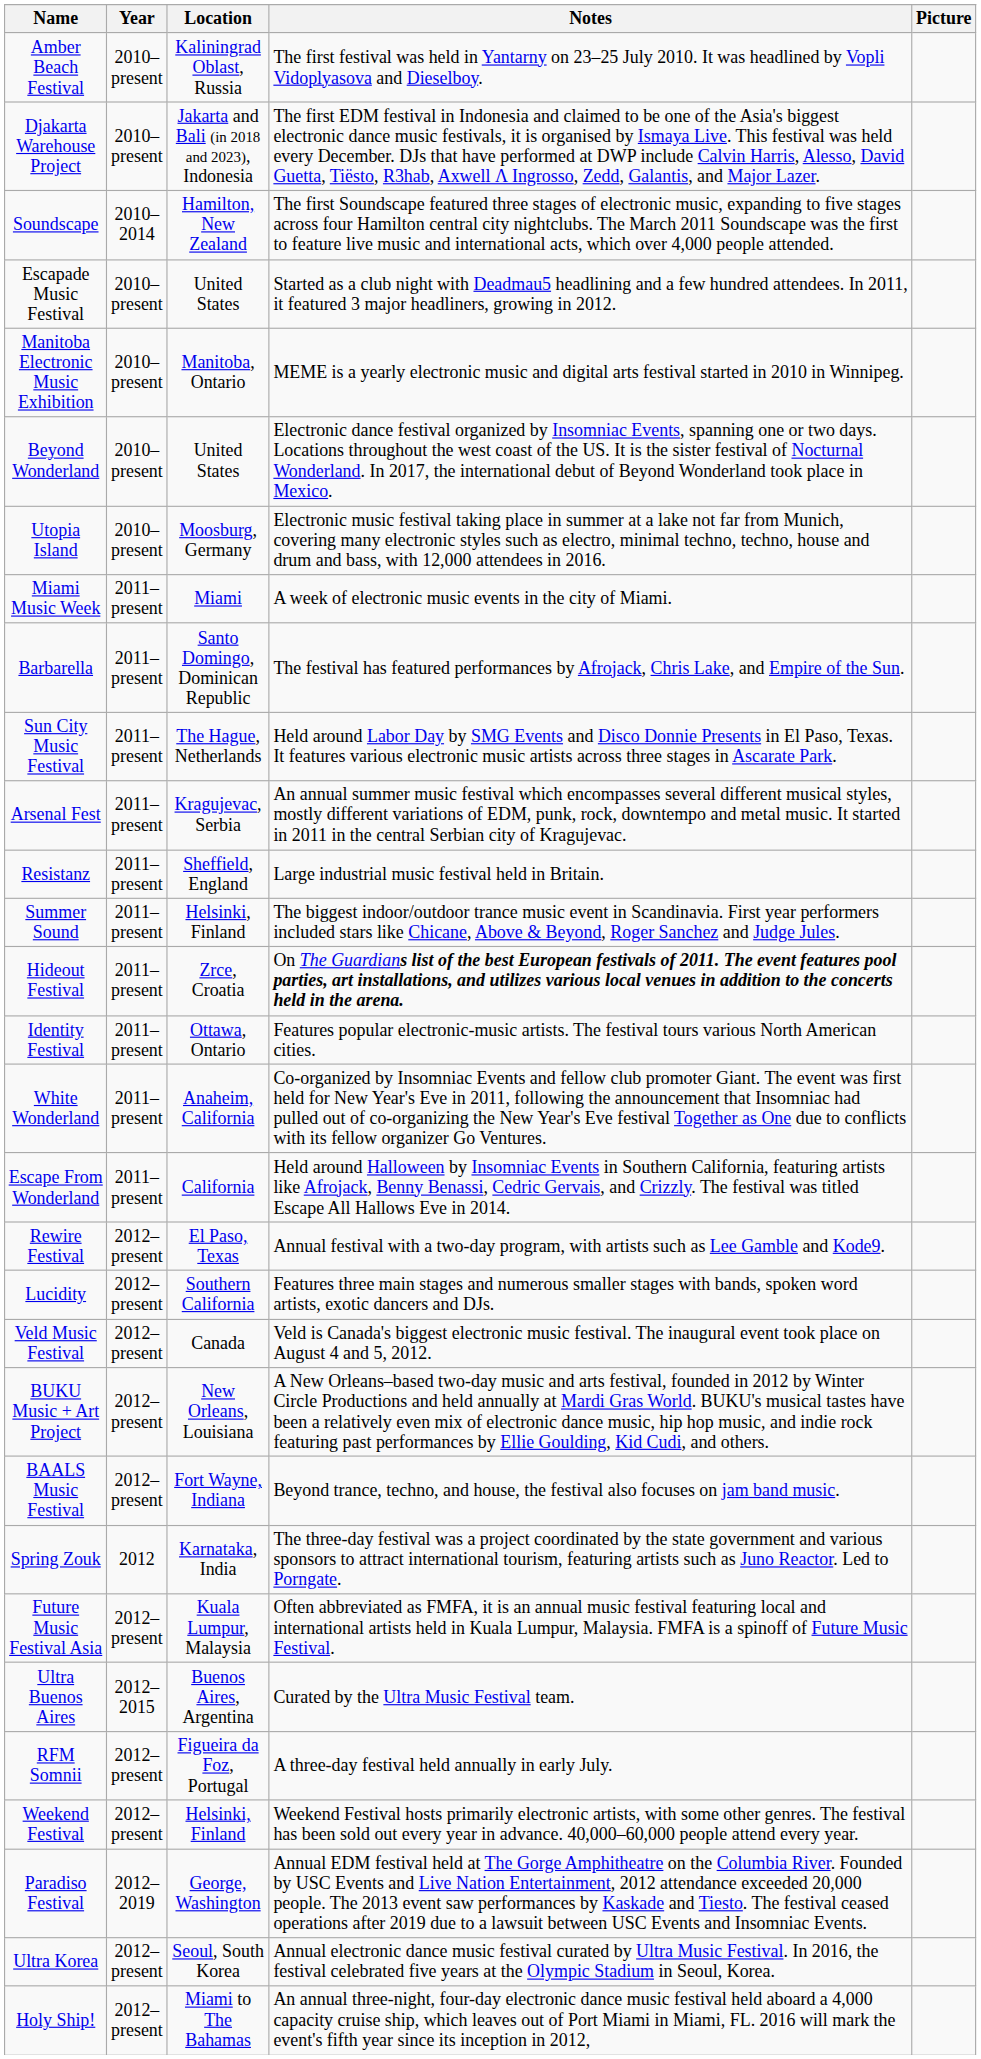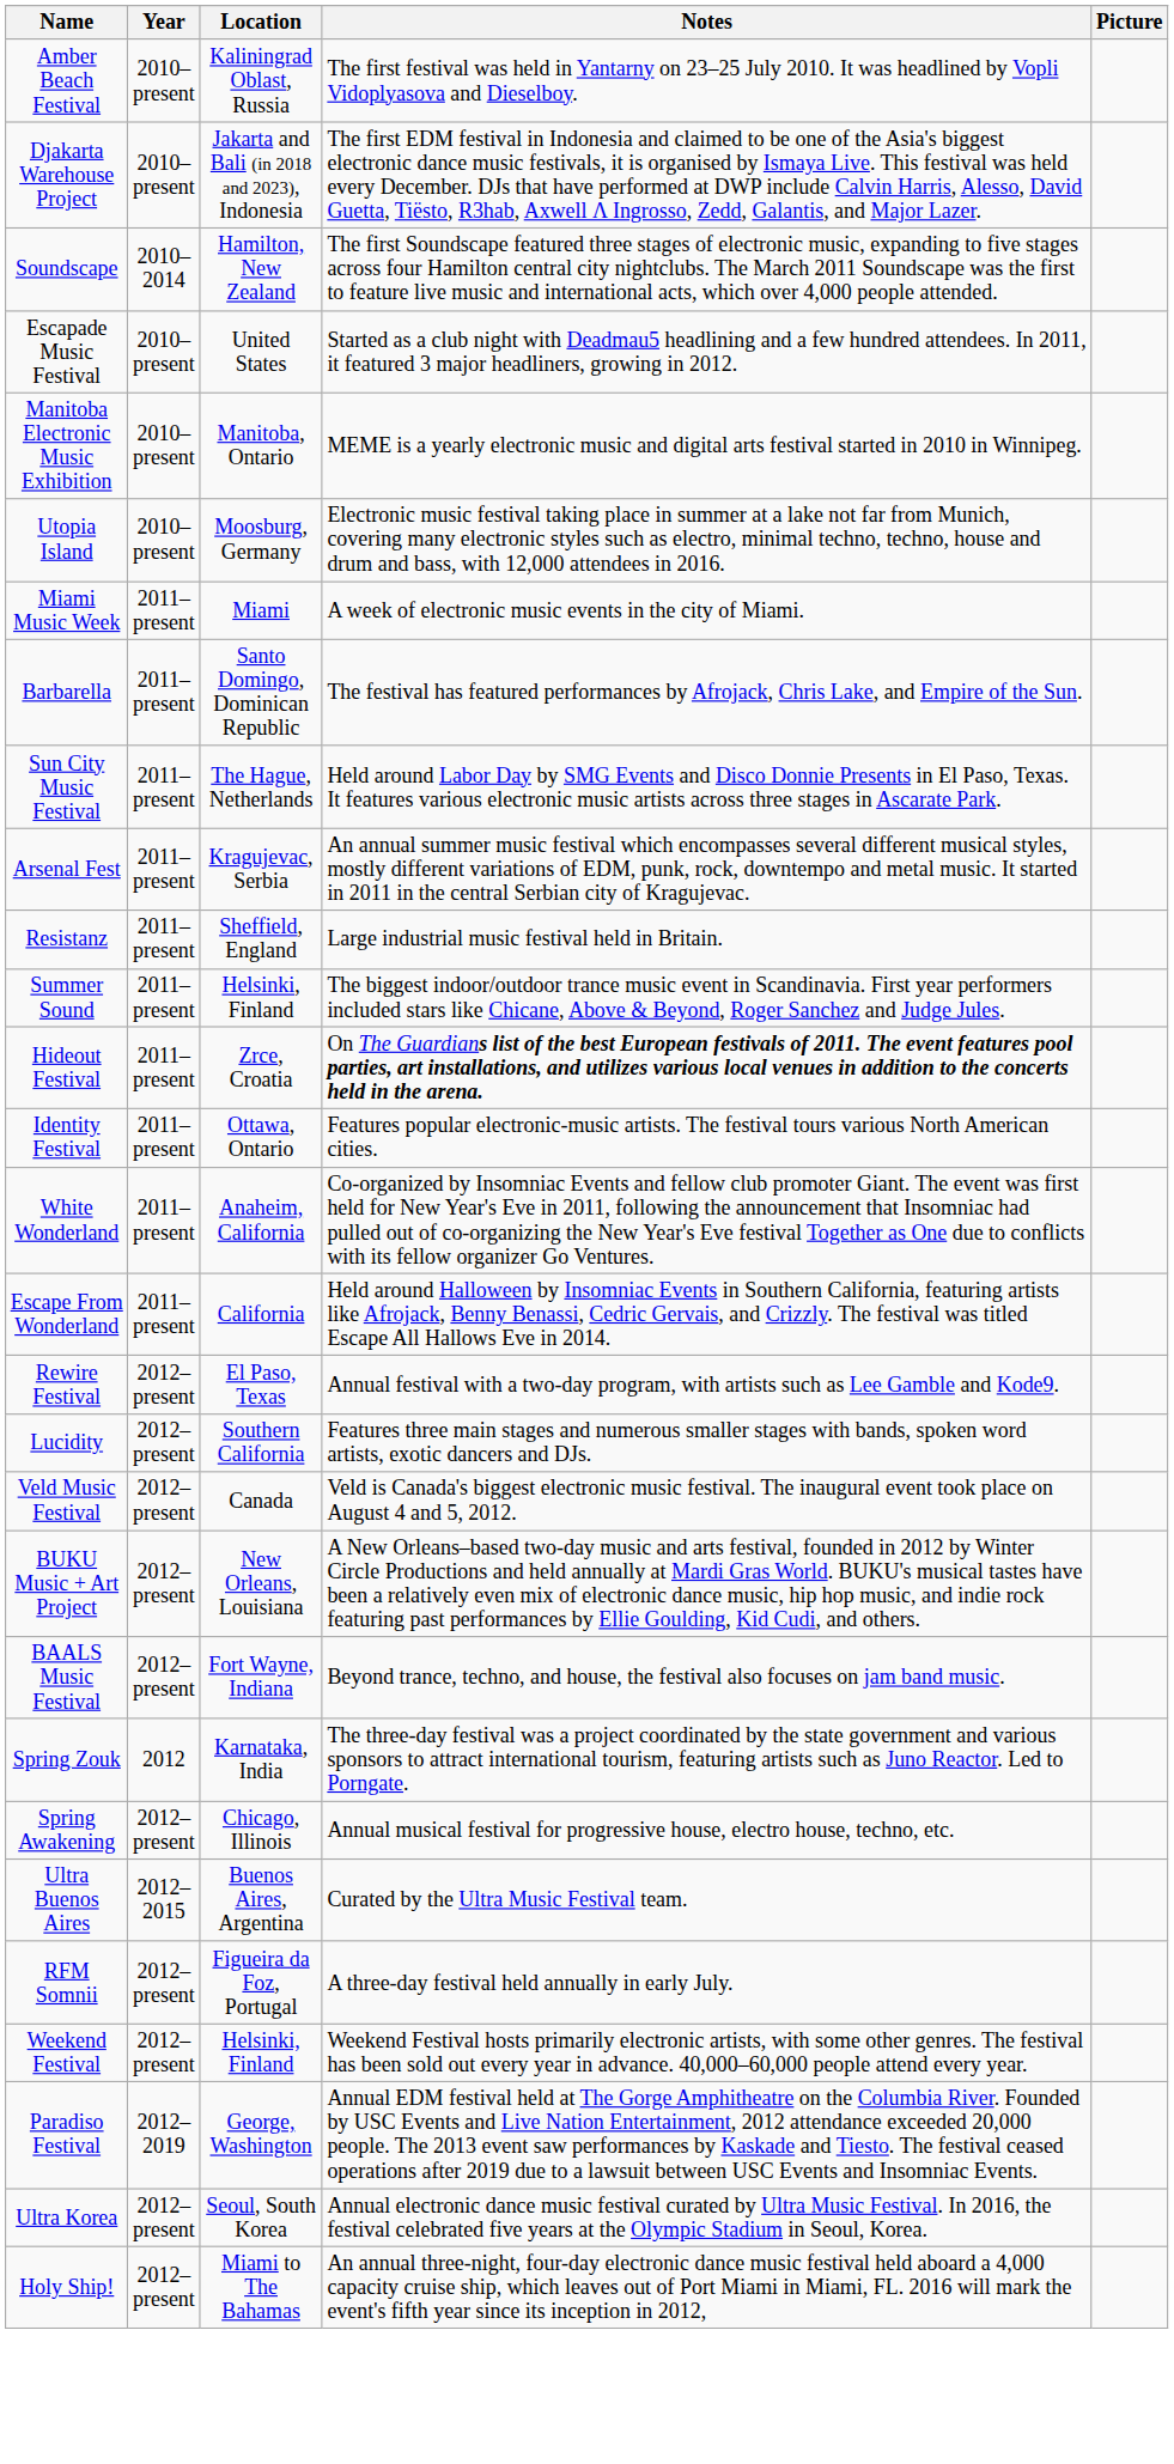- row: Beyond Wonderland | 2010–present | United States | Electronic dance festival organized by Insomniac Events, spanning one or two days. Locations throughout the west coast of the US. It is the sister festival of Nocturnal Wonderland. In 2017, the international debut of Beyond Wonderland took place in Mexico.
- row: Future Music Festival Asia | 2012–present | Kuala Lumpur, Malaysia | Often abbreviated as FMFA, it is an annual music festival featuring local and international artists held in Kuala Lumpur, Malaysia. FMFA is a spinoff of Future Music Festival.
+ row: Spring Awakening | 2012–present | Chicago, Illinois | Annual musical festival for progressive house, electro house, techno, etc.
